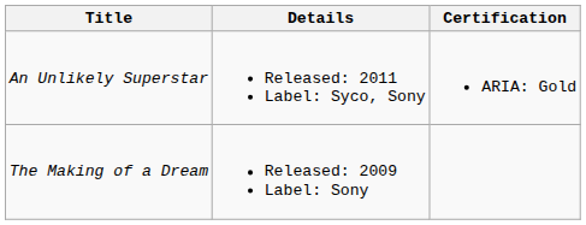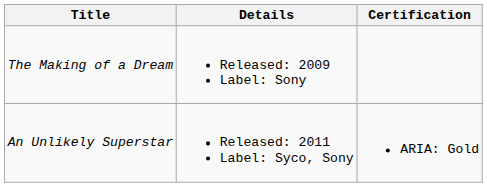rows swapped: The Making of a Dream <-> An Unlikely Superstar
